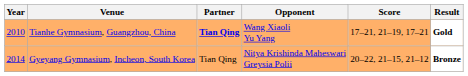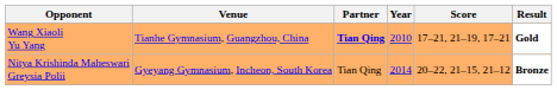columns swapped: Year <-> Opponent
